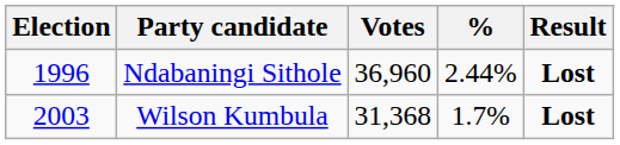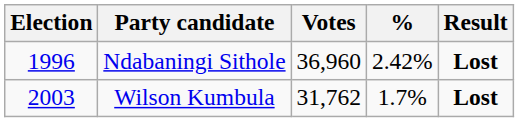Ndabaningi Sithole | %: 2.44% -> 2.42%
Wilson Kumbula | Votes: 31,368 -> 31,762
